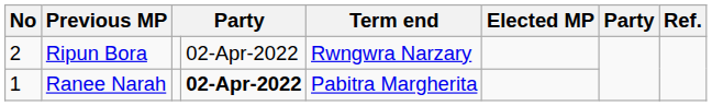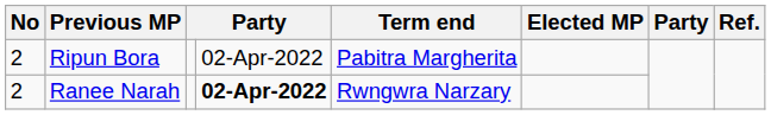Ripun Bora | Term end: Rwngwra Narzary -> Pabitra Margherita
Ranee Narah | No: 1 -> 2
Ranee Narah | Term end: Pabitra Margherita -> Rwngwra Narzary
